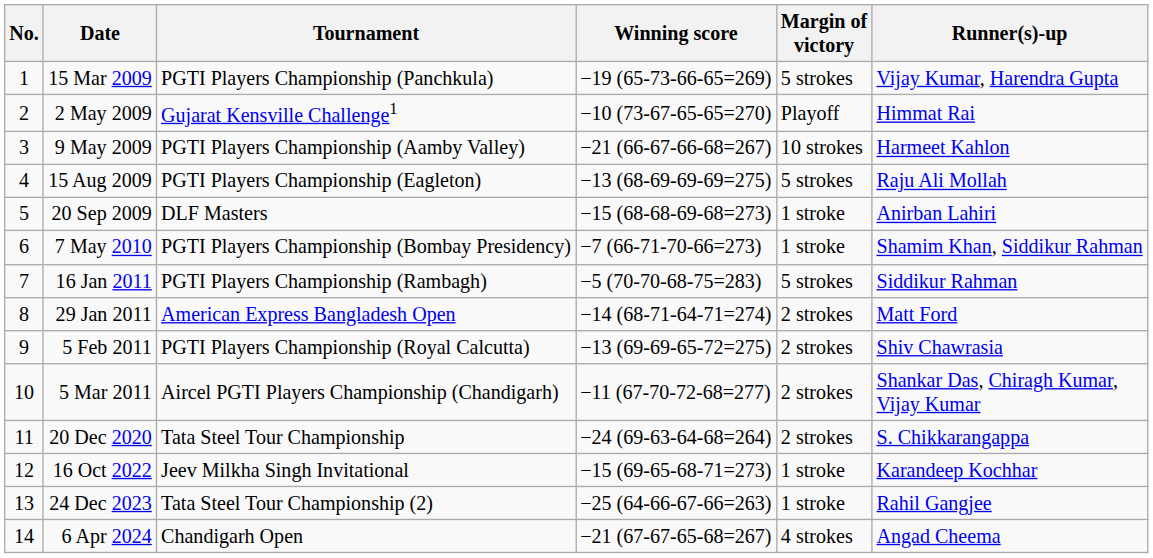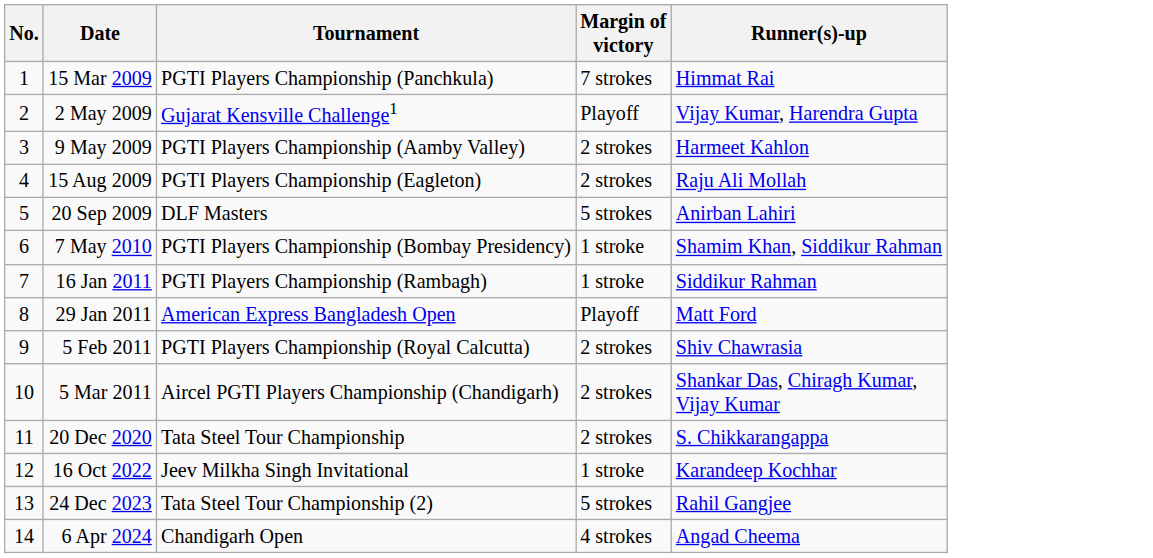- column: Winning score | −19 (65-73-66-65=269) | −10 (73-67-65-65=270) | −21 (66-67-66-68=267) | −13 (68-69-69-69=275) | −15 (68-68-69-68=273) | −7 (66-71-70-66=273) | −5 (70-70-68-75=283) | −14 (68-71-64-71=274) | −13 (69-69-65-72=275) | −11 (67-70-72-68=277) | −24 (69-63-64-68=264) | −15 (69-65-68-71=273) | −25 (64-66-67-66=263) | −21 (67-67-65-68=267)
15 Mar 2009 | Margin of victory: 5 strokes -> 7 strokes
15 Mar 2009 | Runner(s)-up: Vijay Kumar, Harendra Gupta -> Himmat Rai
2 May 2009 | Runner(s)-up: Himmat Rai -> Vijay Kumar, Harendra Gupta
9 May 2009 | Margin of victory: 10 strokes -> 2 strokes
15 Aug 2009 | Margin of victory: 5 strokes -> 2 strokes
20 Sep 2009 | Margin of victory: 1 stroke -> 5 strokes
16 Jan 2011 | Margin of victory: 5 strokes -> 1 stroke
29 Jan 2011 | Margin of victory: 2 strokes -> Playoff
24 Dec 2023 | Margin of victory: 1 stroke -> 5 strokes
